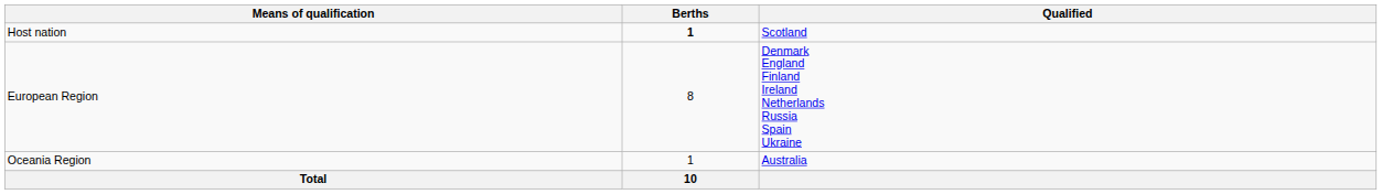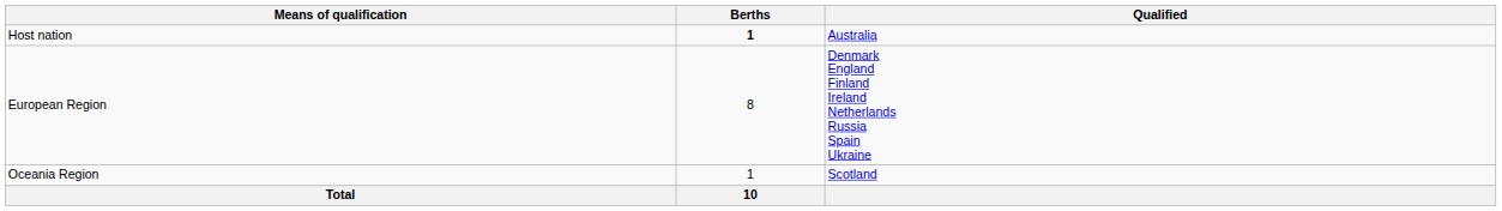Host nation | Qualified: Scotland -> Australia
Oceania Region | Qualified: Australia -> Scotland
